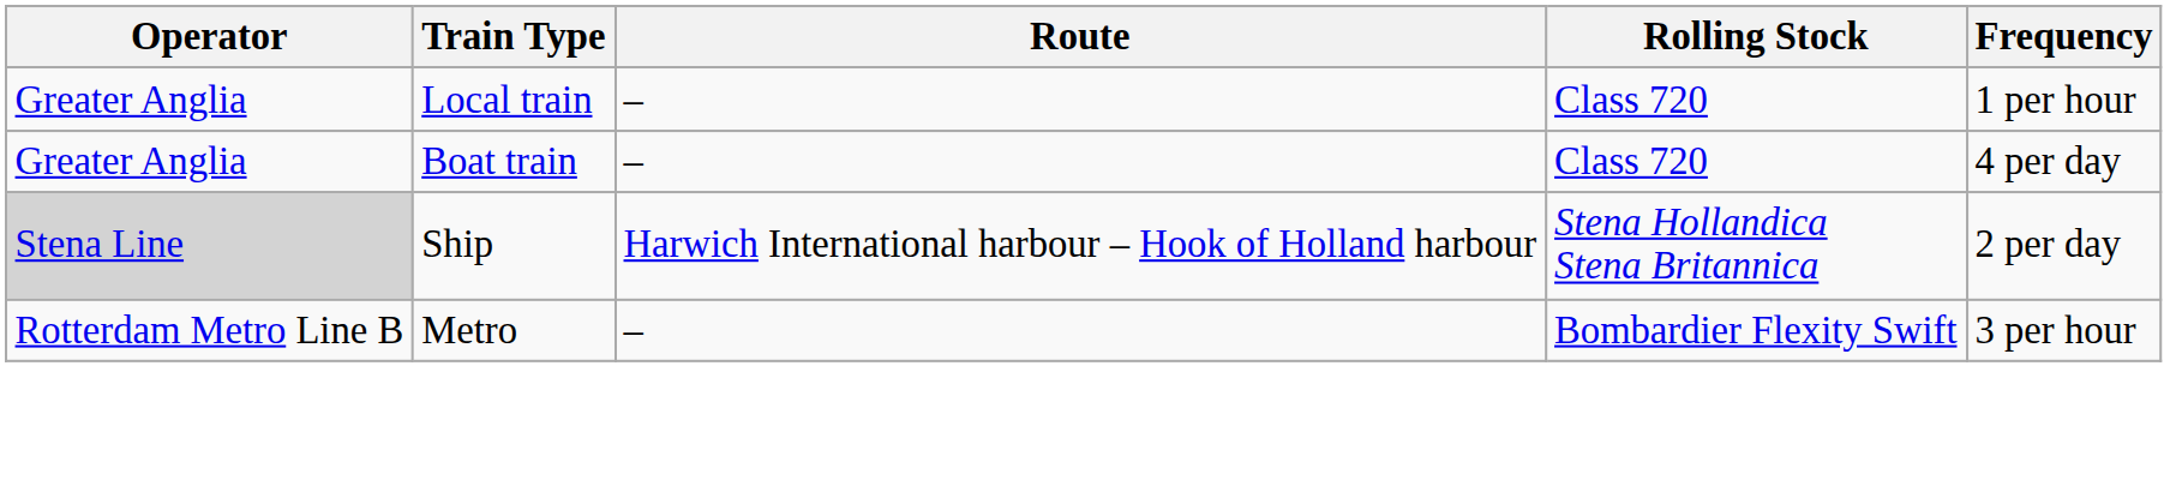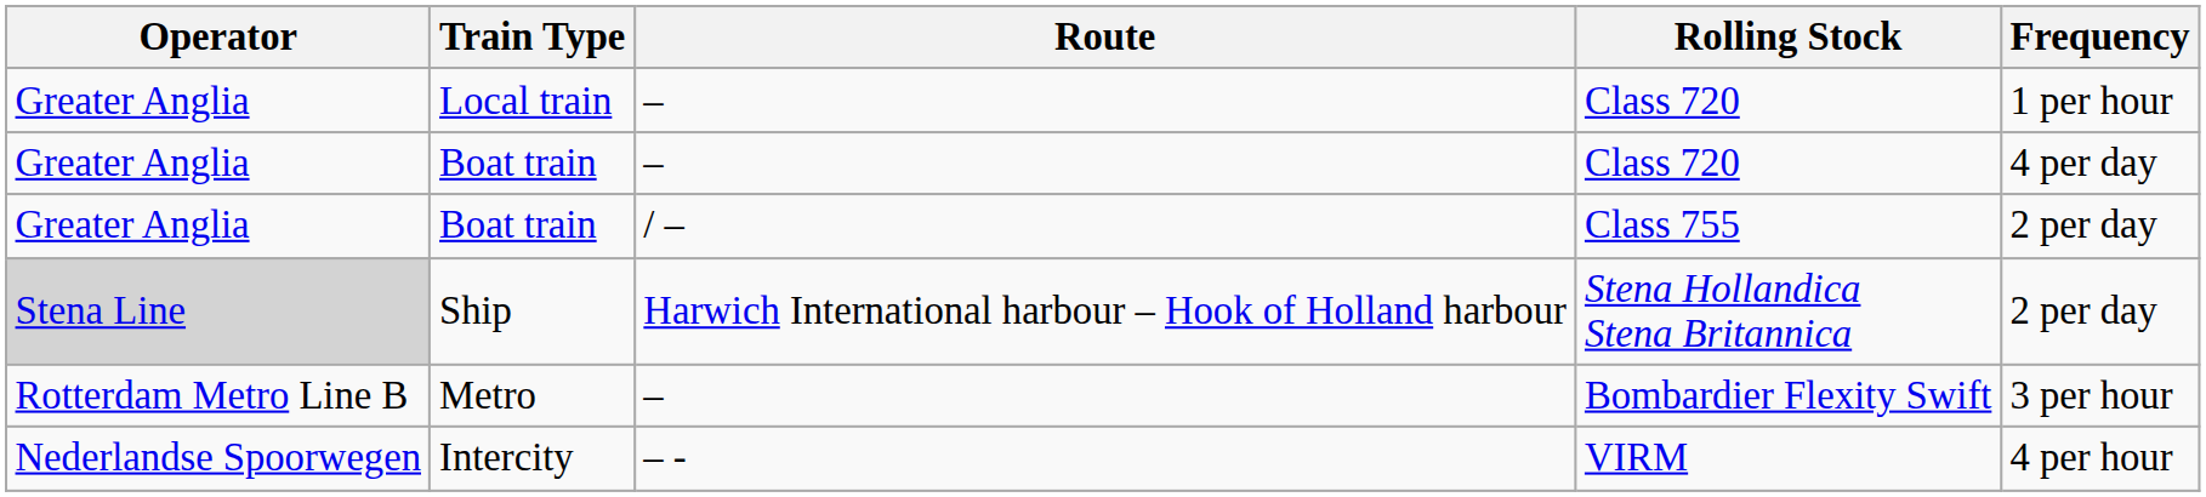+ row: Greater Anglia | Boat train | / – | Class 755 | 2 per day
+ row: Nederlandse Spoorwegen | Intercity | – - | VIRM | 4 per hour
